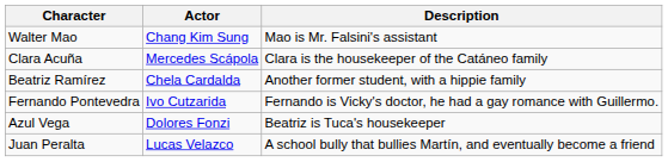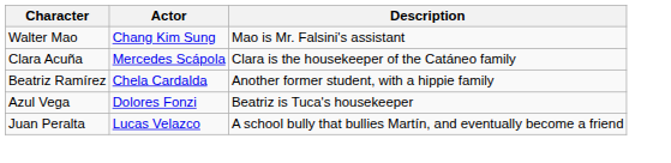- row: Fernando Pontevedra | Ivo Cutzarida | Fernando is Vicky's doctor, he had a gay romance with Guillermo.
